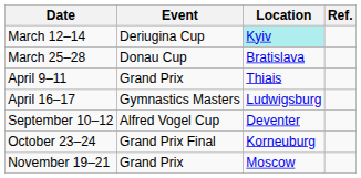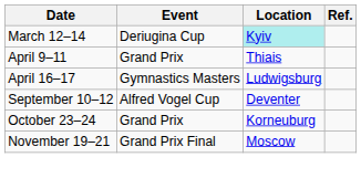- row: March 25–28 | Donau Cup | Bratislava
October 23–24 | Event: Grand Prix Final -> Grand Prix
November 19–21 | Event: Grand Prix -> Grand Prix Final
